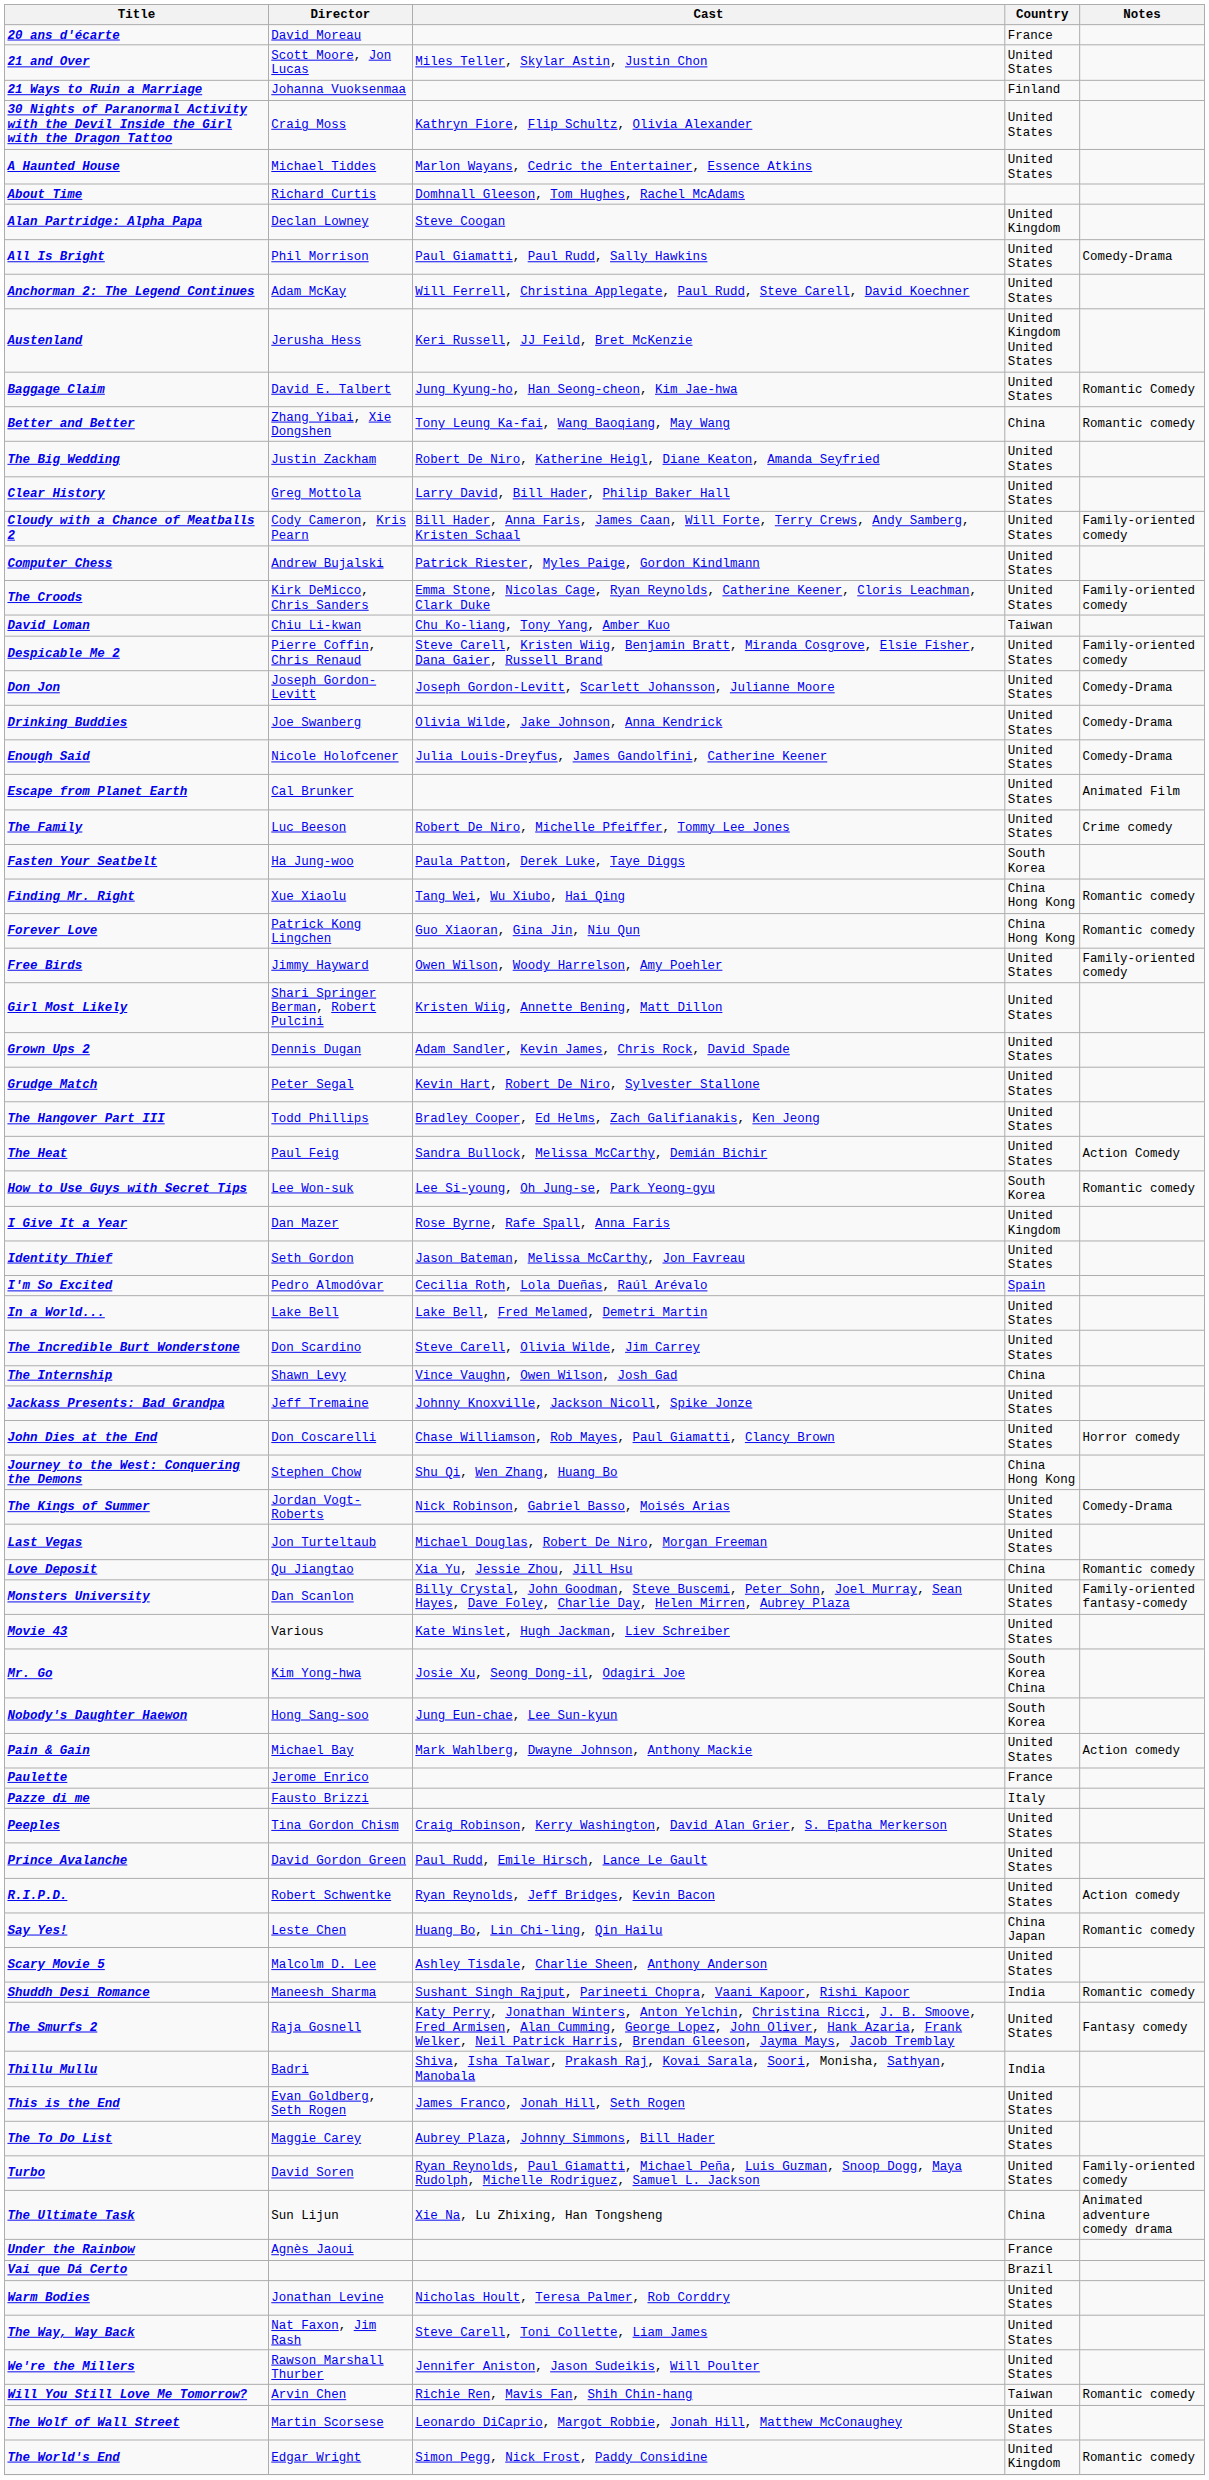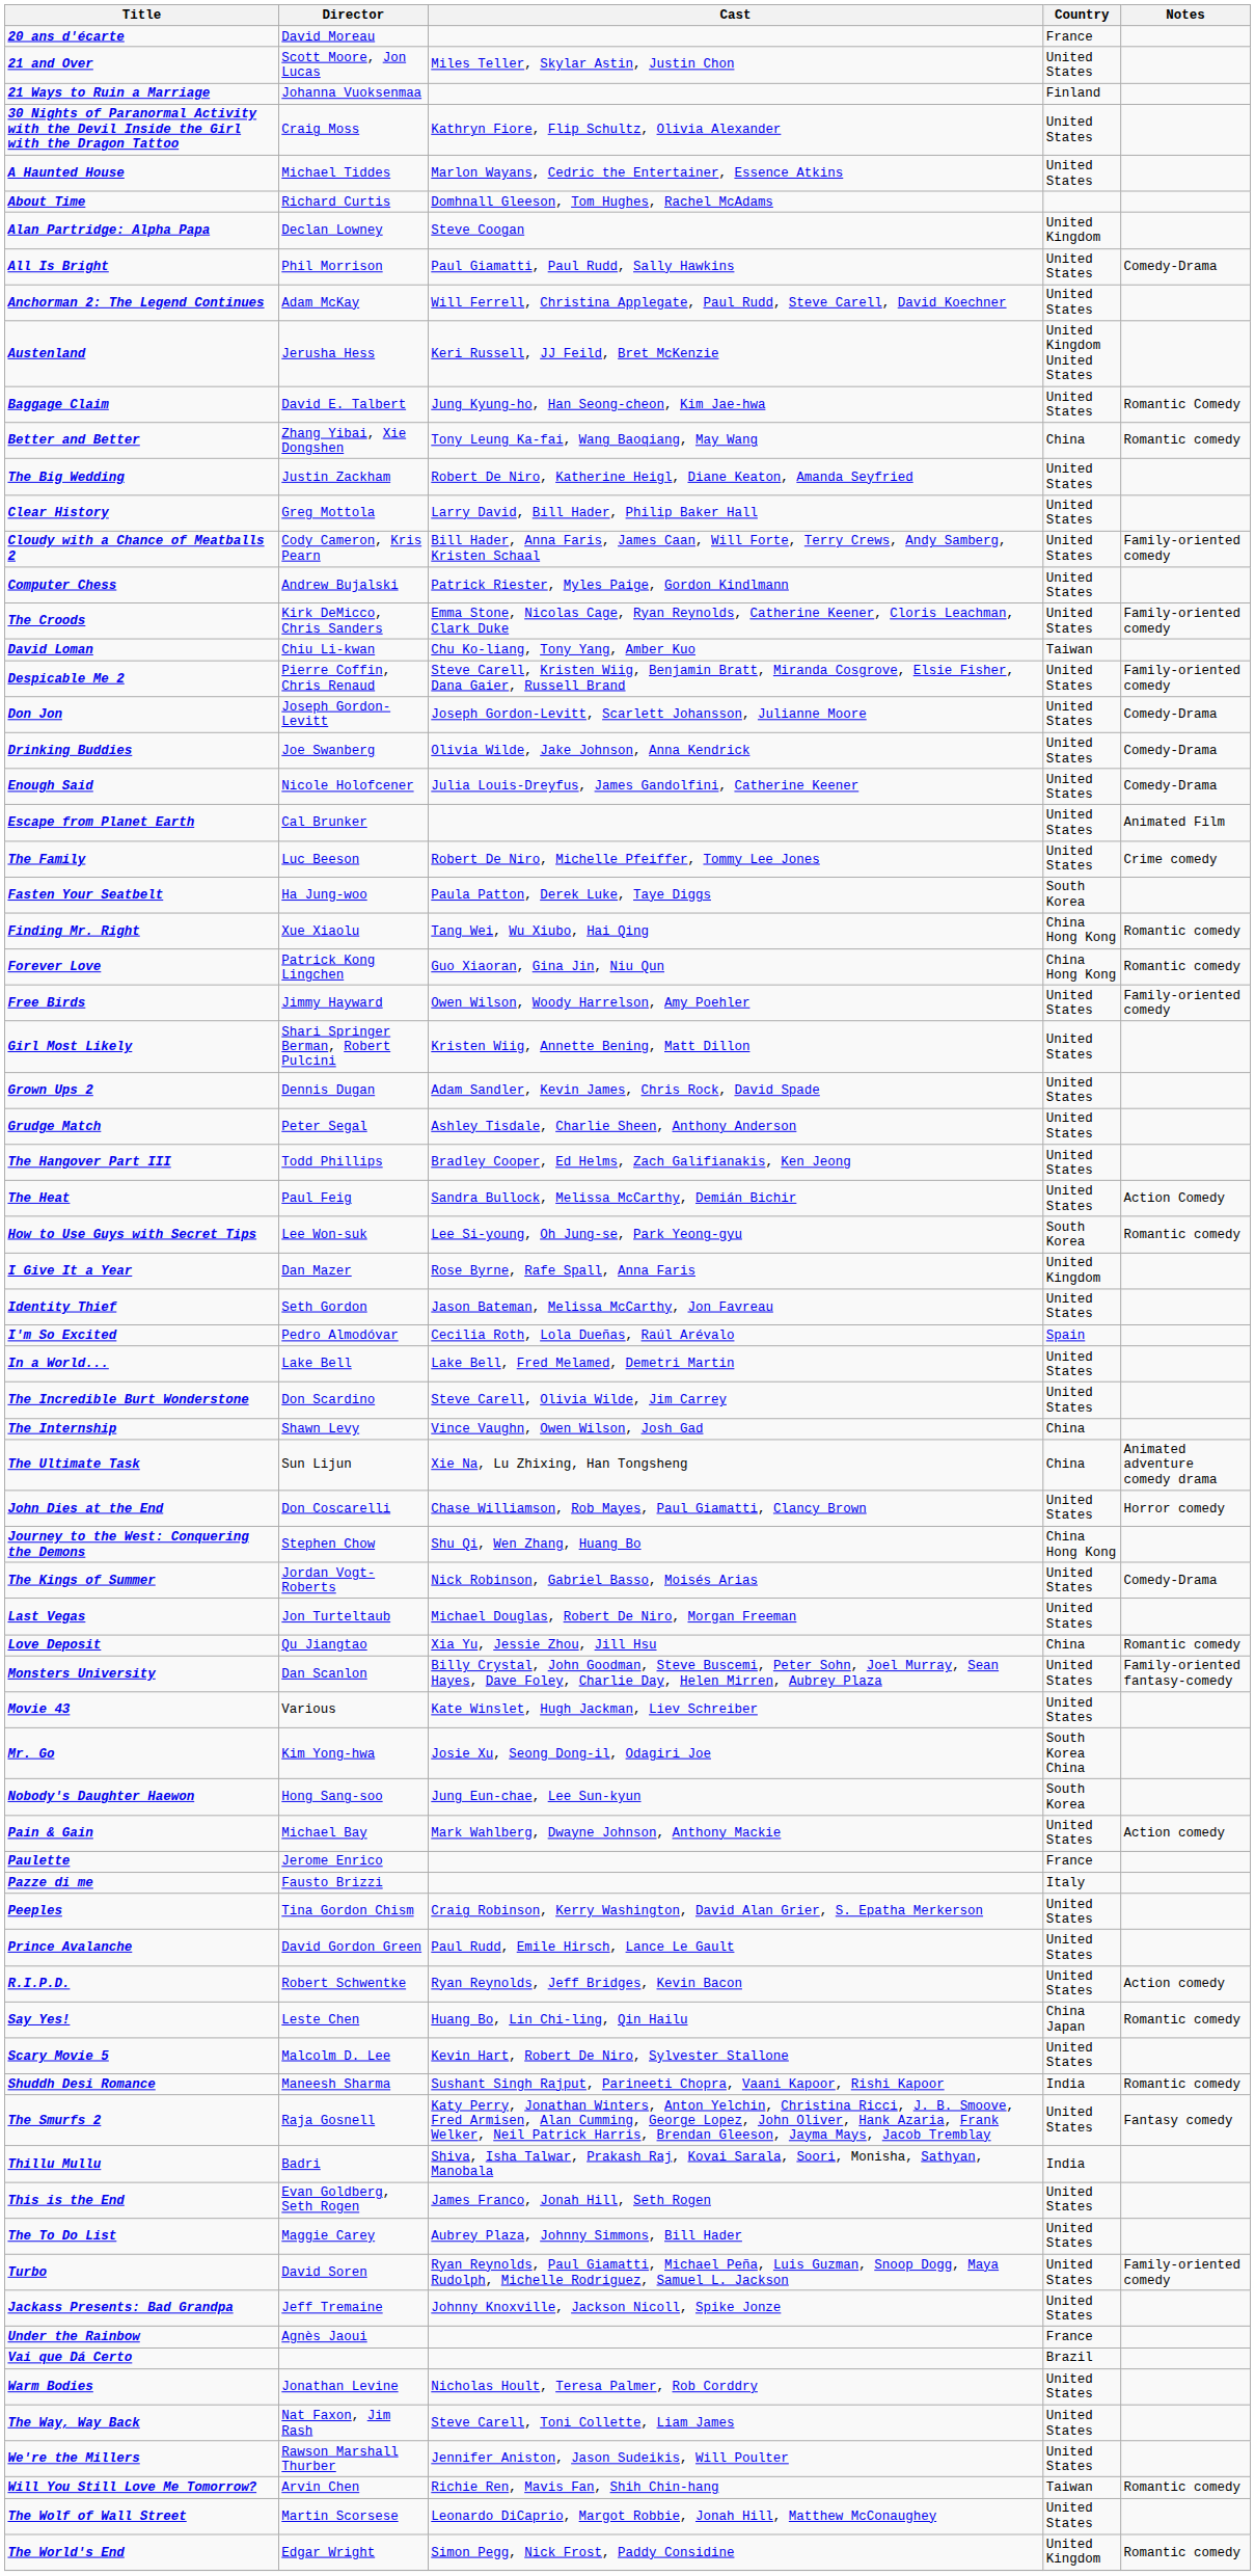Grudge Match | Cast: Kevin Hart, Robert De Niro, Sylvester Stallone -> Ashley Tisdale, Charlie Sheen, Anthony Anderson
rows swapped: Jackass Presents: Bad Grandpa <-> The Ultimate Task
Scary Movie 5 | Cast: Ashley Tisdale, Charlie Sheen, Anthony Anderson -> Kevin Hart, Robert De Niro, Sylvester Stallone
